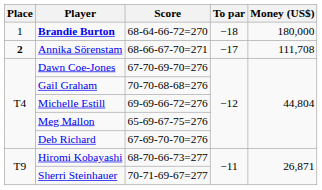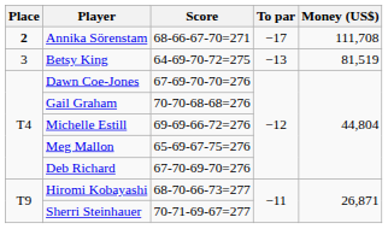- row: 1 | Brandie Burton | 68-64-66-72=270 | −18 | 180,000
+ row: 3 | Betsy King | 64-69-70-72=275 | −13 | 81,519
Dawn Coe-Jones | Score: 67-70-69-70=276 -> 67-69-70-70=276
Deb Richard | Score: 67-69-70-70=276 -> 67-70-69-70=276
